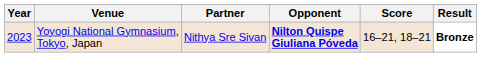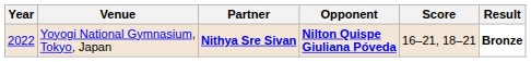Yoyogi National Gymnasium, Tokyo, Japan | Year: 2023 -> 2022
Yoyogi National Gymnasium, Tokyo, Japan | Partner: normal -> bold
